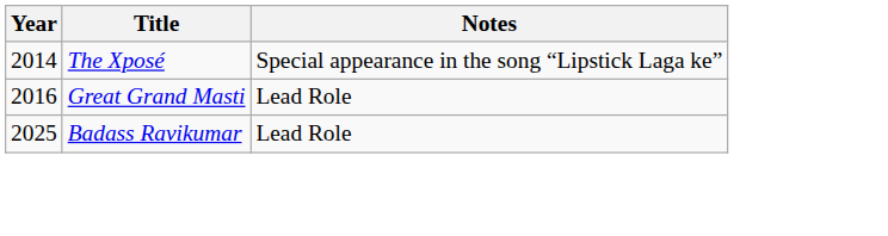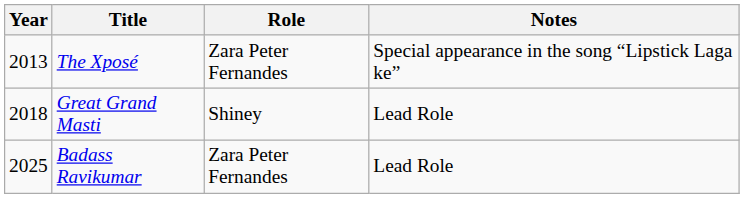+ column: Role | Zara Peter Fernandes | Shiney | Zara Peter Fernandes
The Xposé | Year: 2014 -> 2013
Great Grand Masti | Year: 2016 -> 2018
